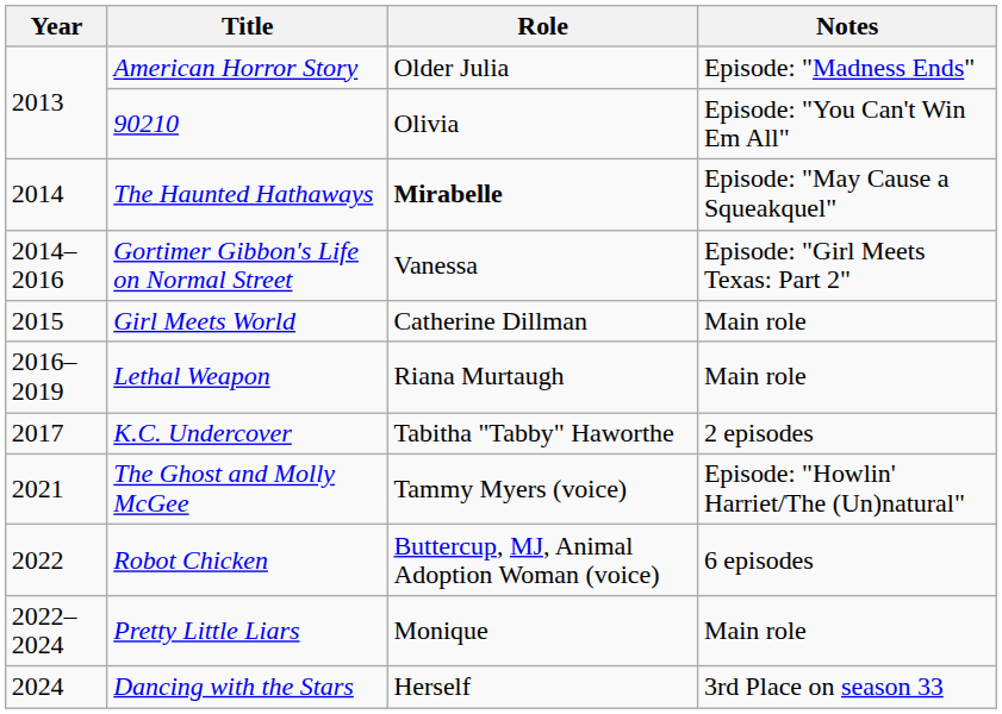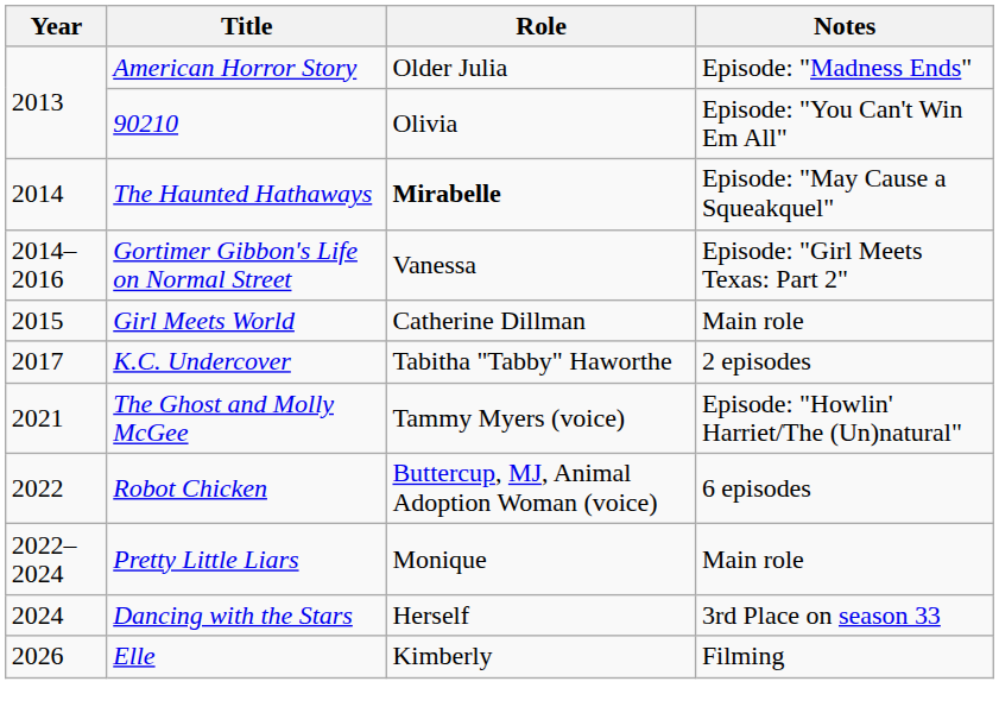- row: 2016–2019 | Lethal Weapon | Riana Murtaugh | Main role
+ row: 2026 | Elle | Kimberly | Filming
